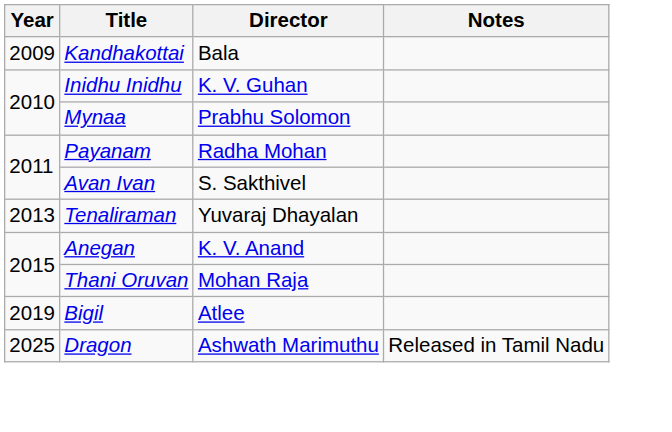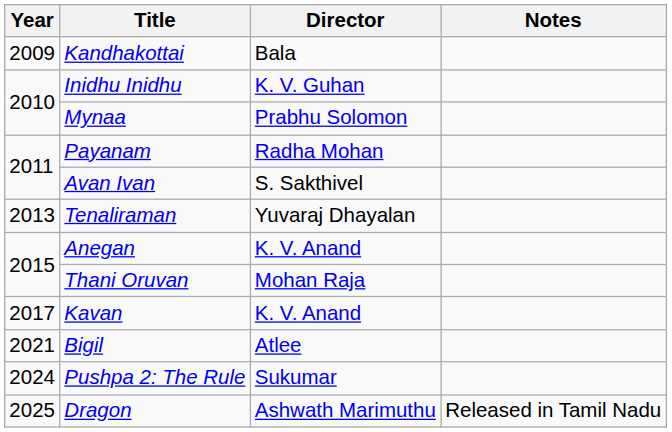+ row: 2017 | Kavan | K. V. Anand
Bigil | Year: 2019 -> 2021
+ row: 2024 | Pushpa 2: The Rule | Sukumar
